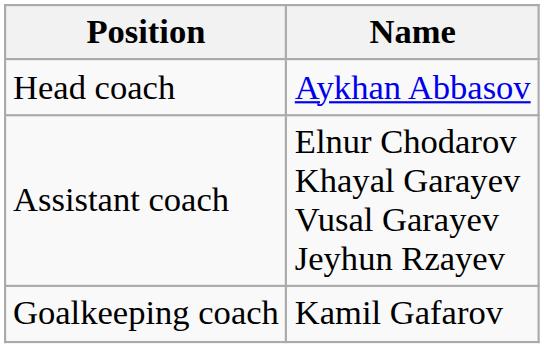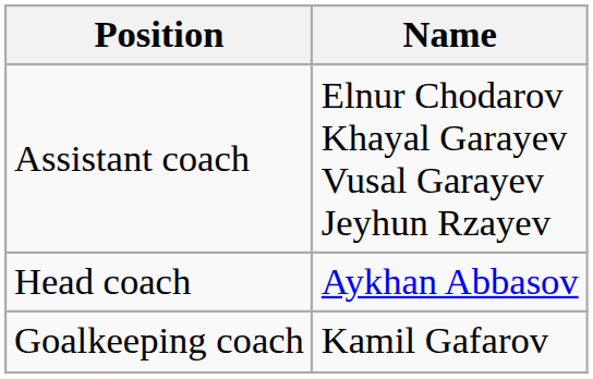rows swapped: Head coach <-> Assistant coach
